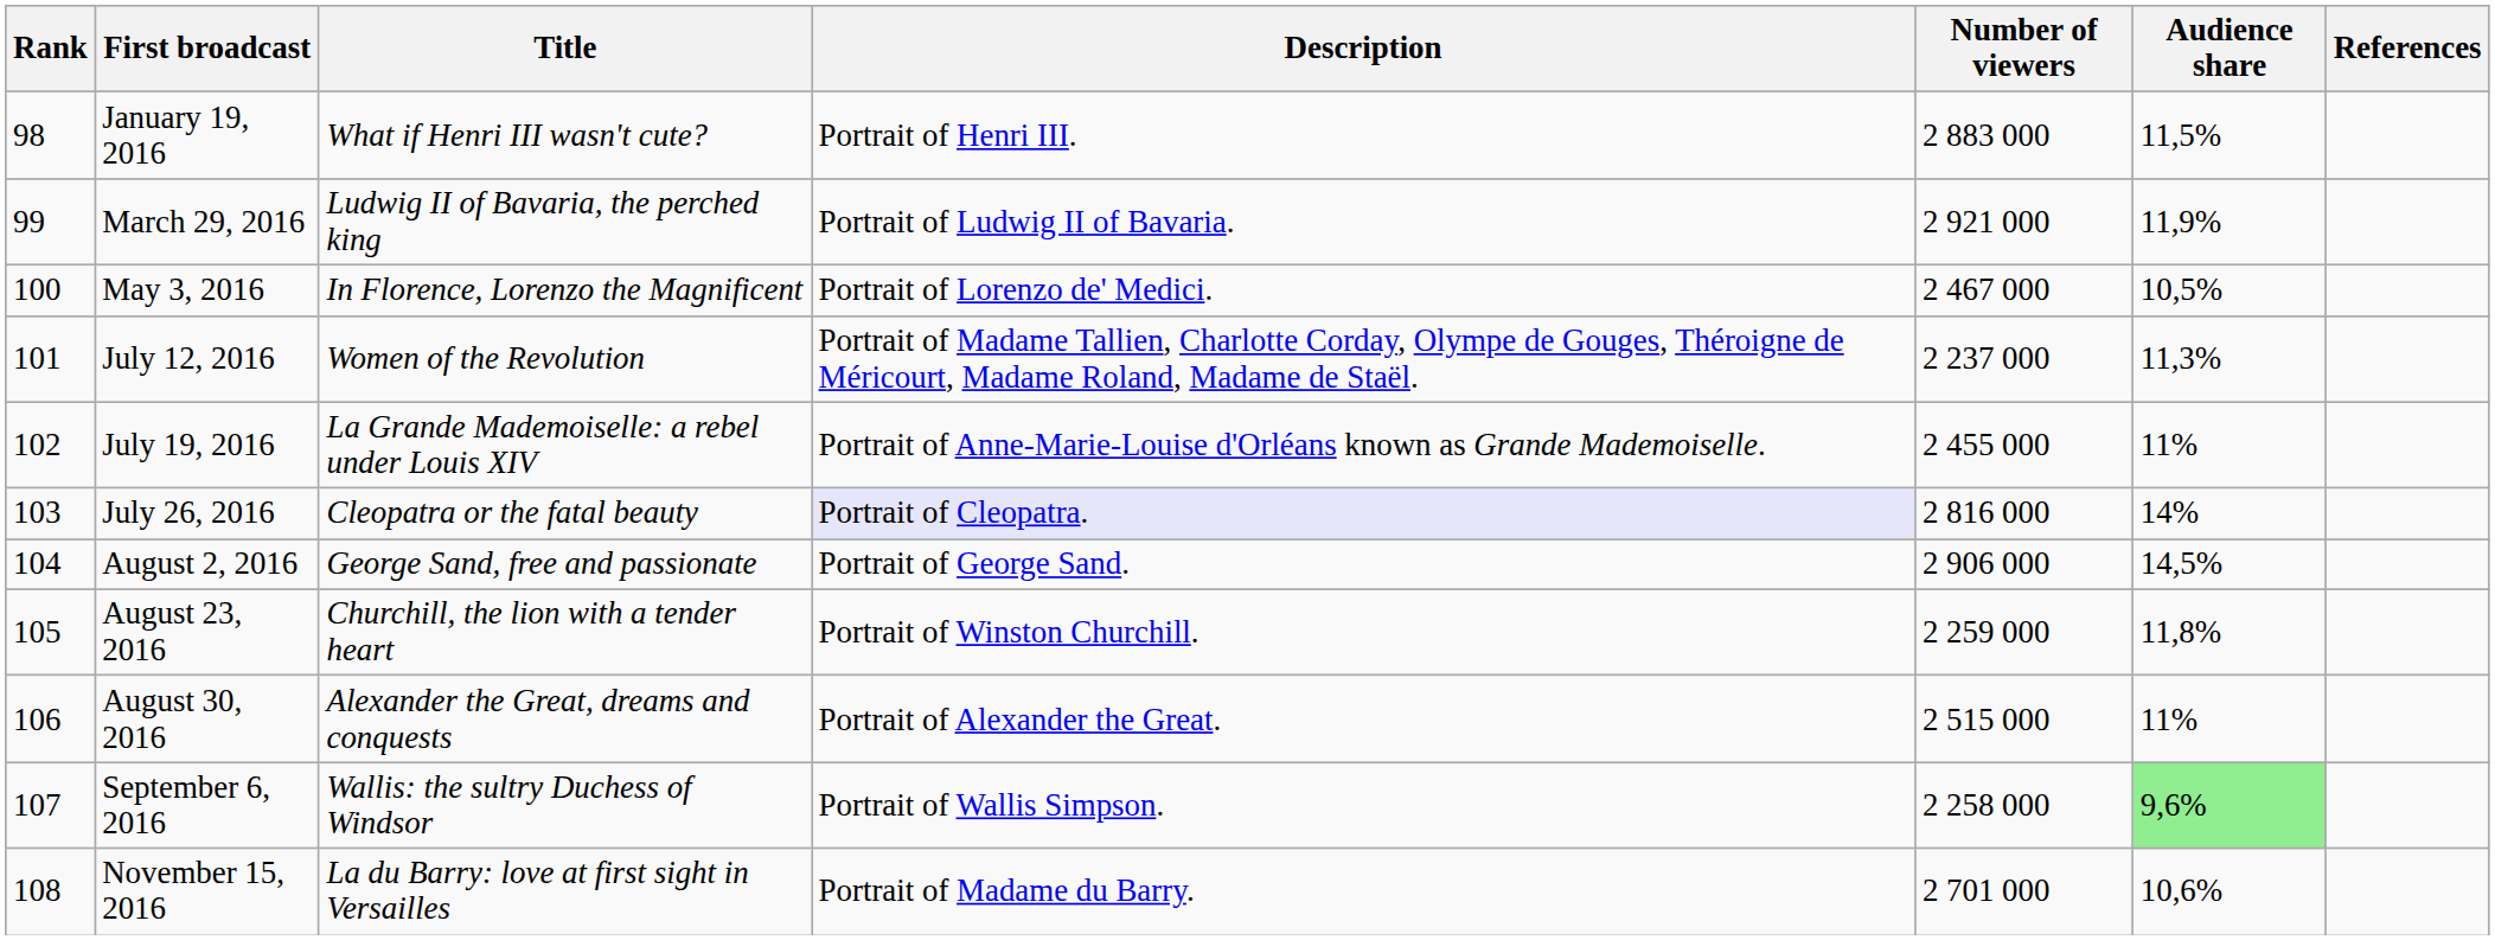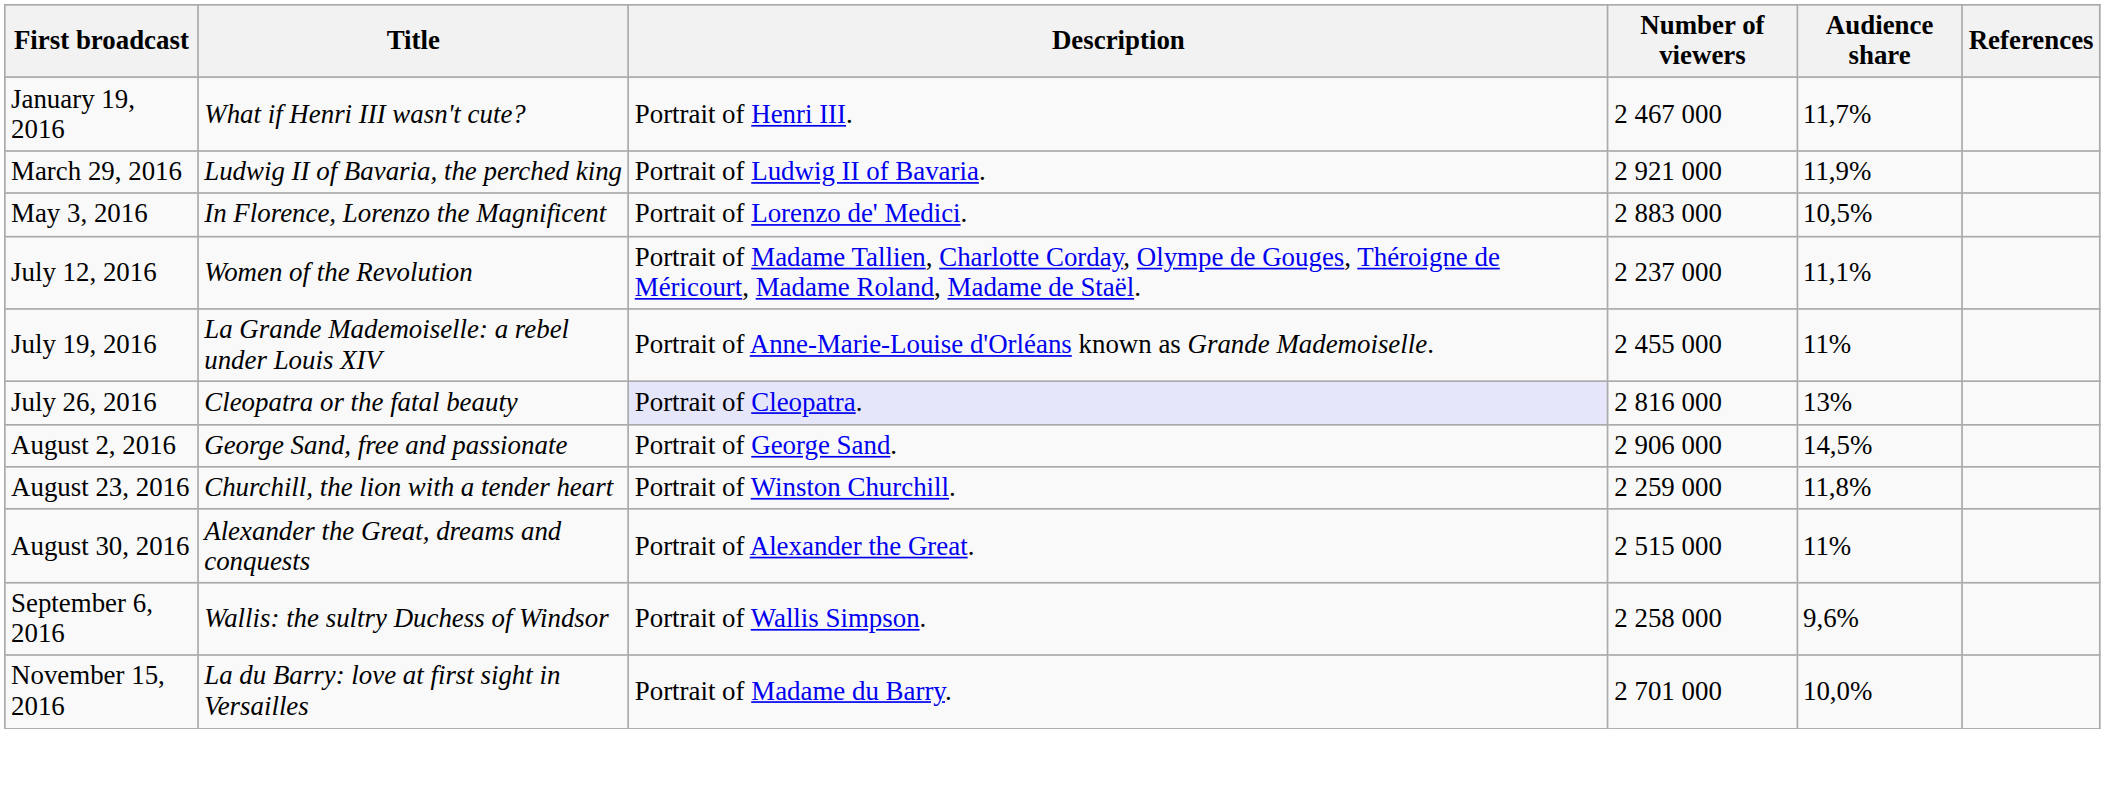- column: Rank | 98 | 99 | 100 | 101 | 102 | 103 | 104 | 105 | 106 | 107 | 108
January 19, 2016 | Number of viewers: 2 883 000 -> 2 467 000
January 19, 2016 | Audience share: 11,5% -> 11,7%
May 3, 2016 | Number of viewers: 2 467 000 -> 2 883 000
July 12, 2016 | Audience share: 11,3% -> 11,1%
July 26, 2016 | Audience share: 14% -> 13%
September 6, 2016 | Audience share: lightgreen background -> no background
November 15, 2016 | Audience share: 10,6% -> 10,0%
